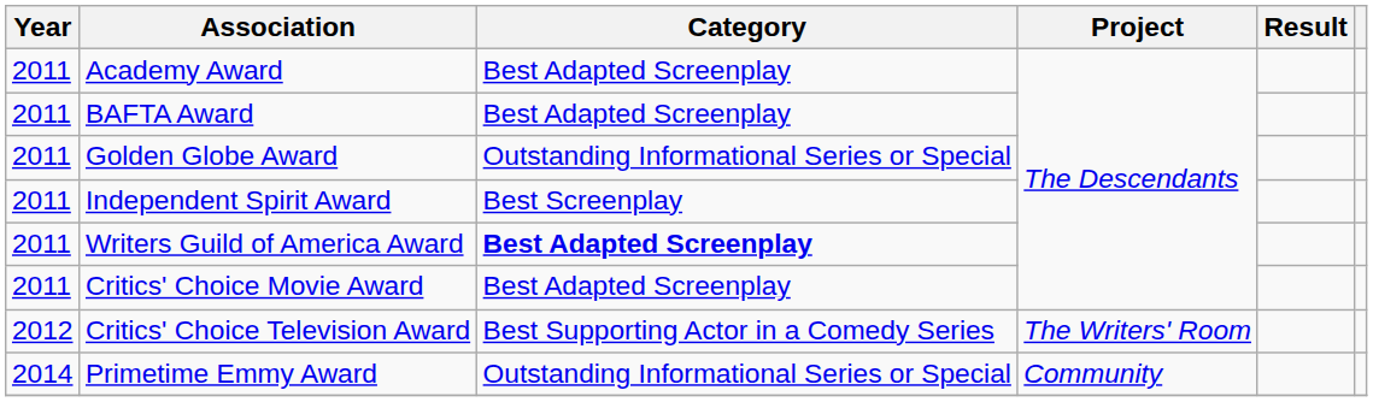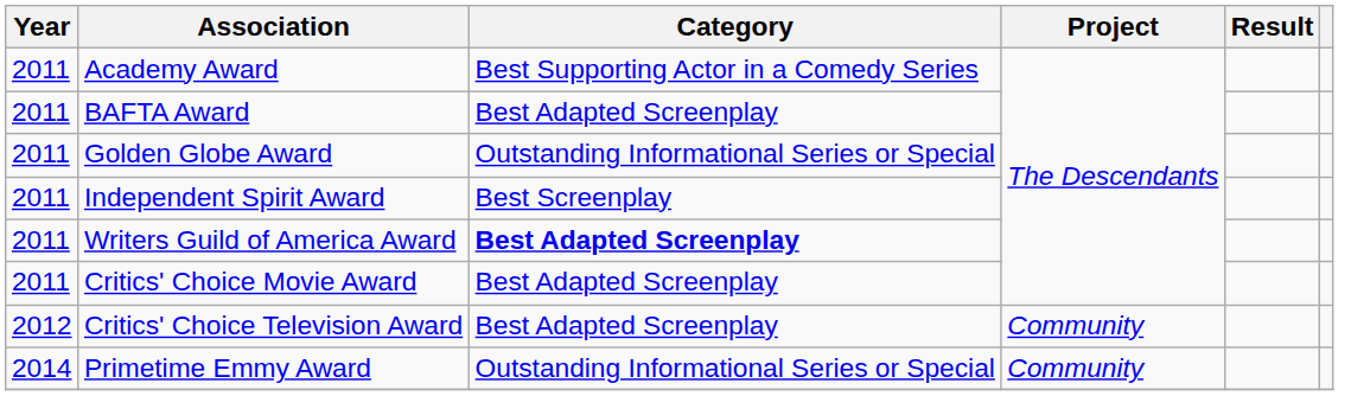Academy Award | Category: Best Adapted Screenplay -> Best Supporting Actor in a Comedy Series
Critics' Choice Television Award | Category: Best Supporting Actor in a Comedy Series -> Best Adapted Screenplay
Critics' Choice Television Award | Project: The Writers' Room -> Community
